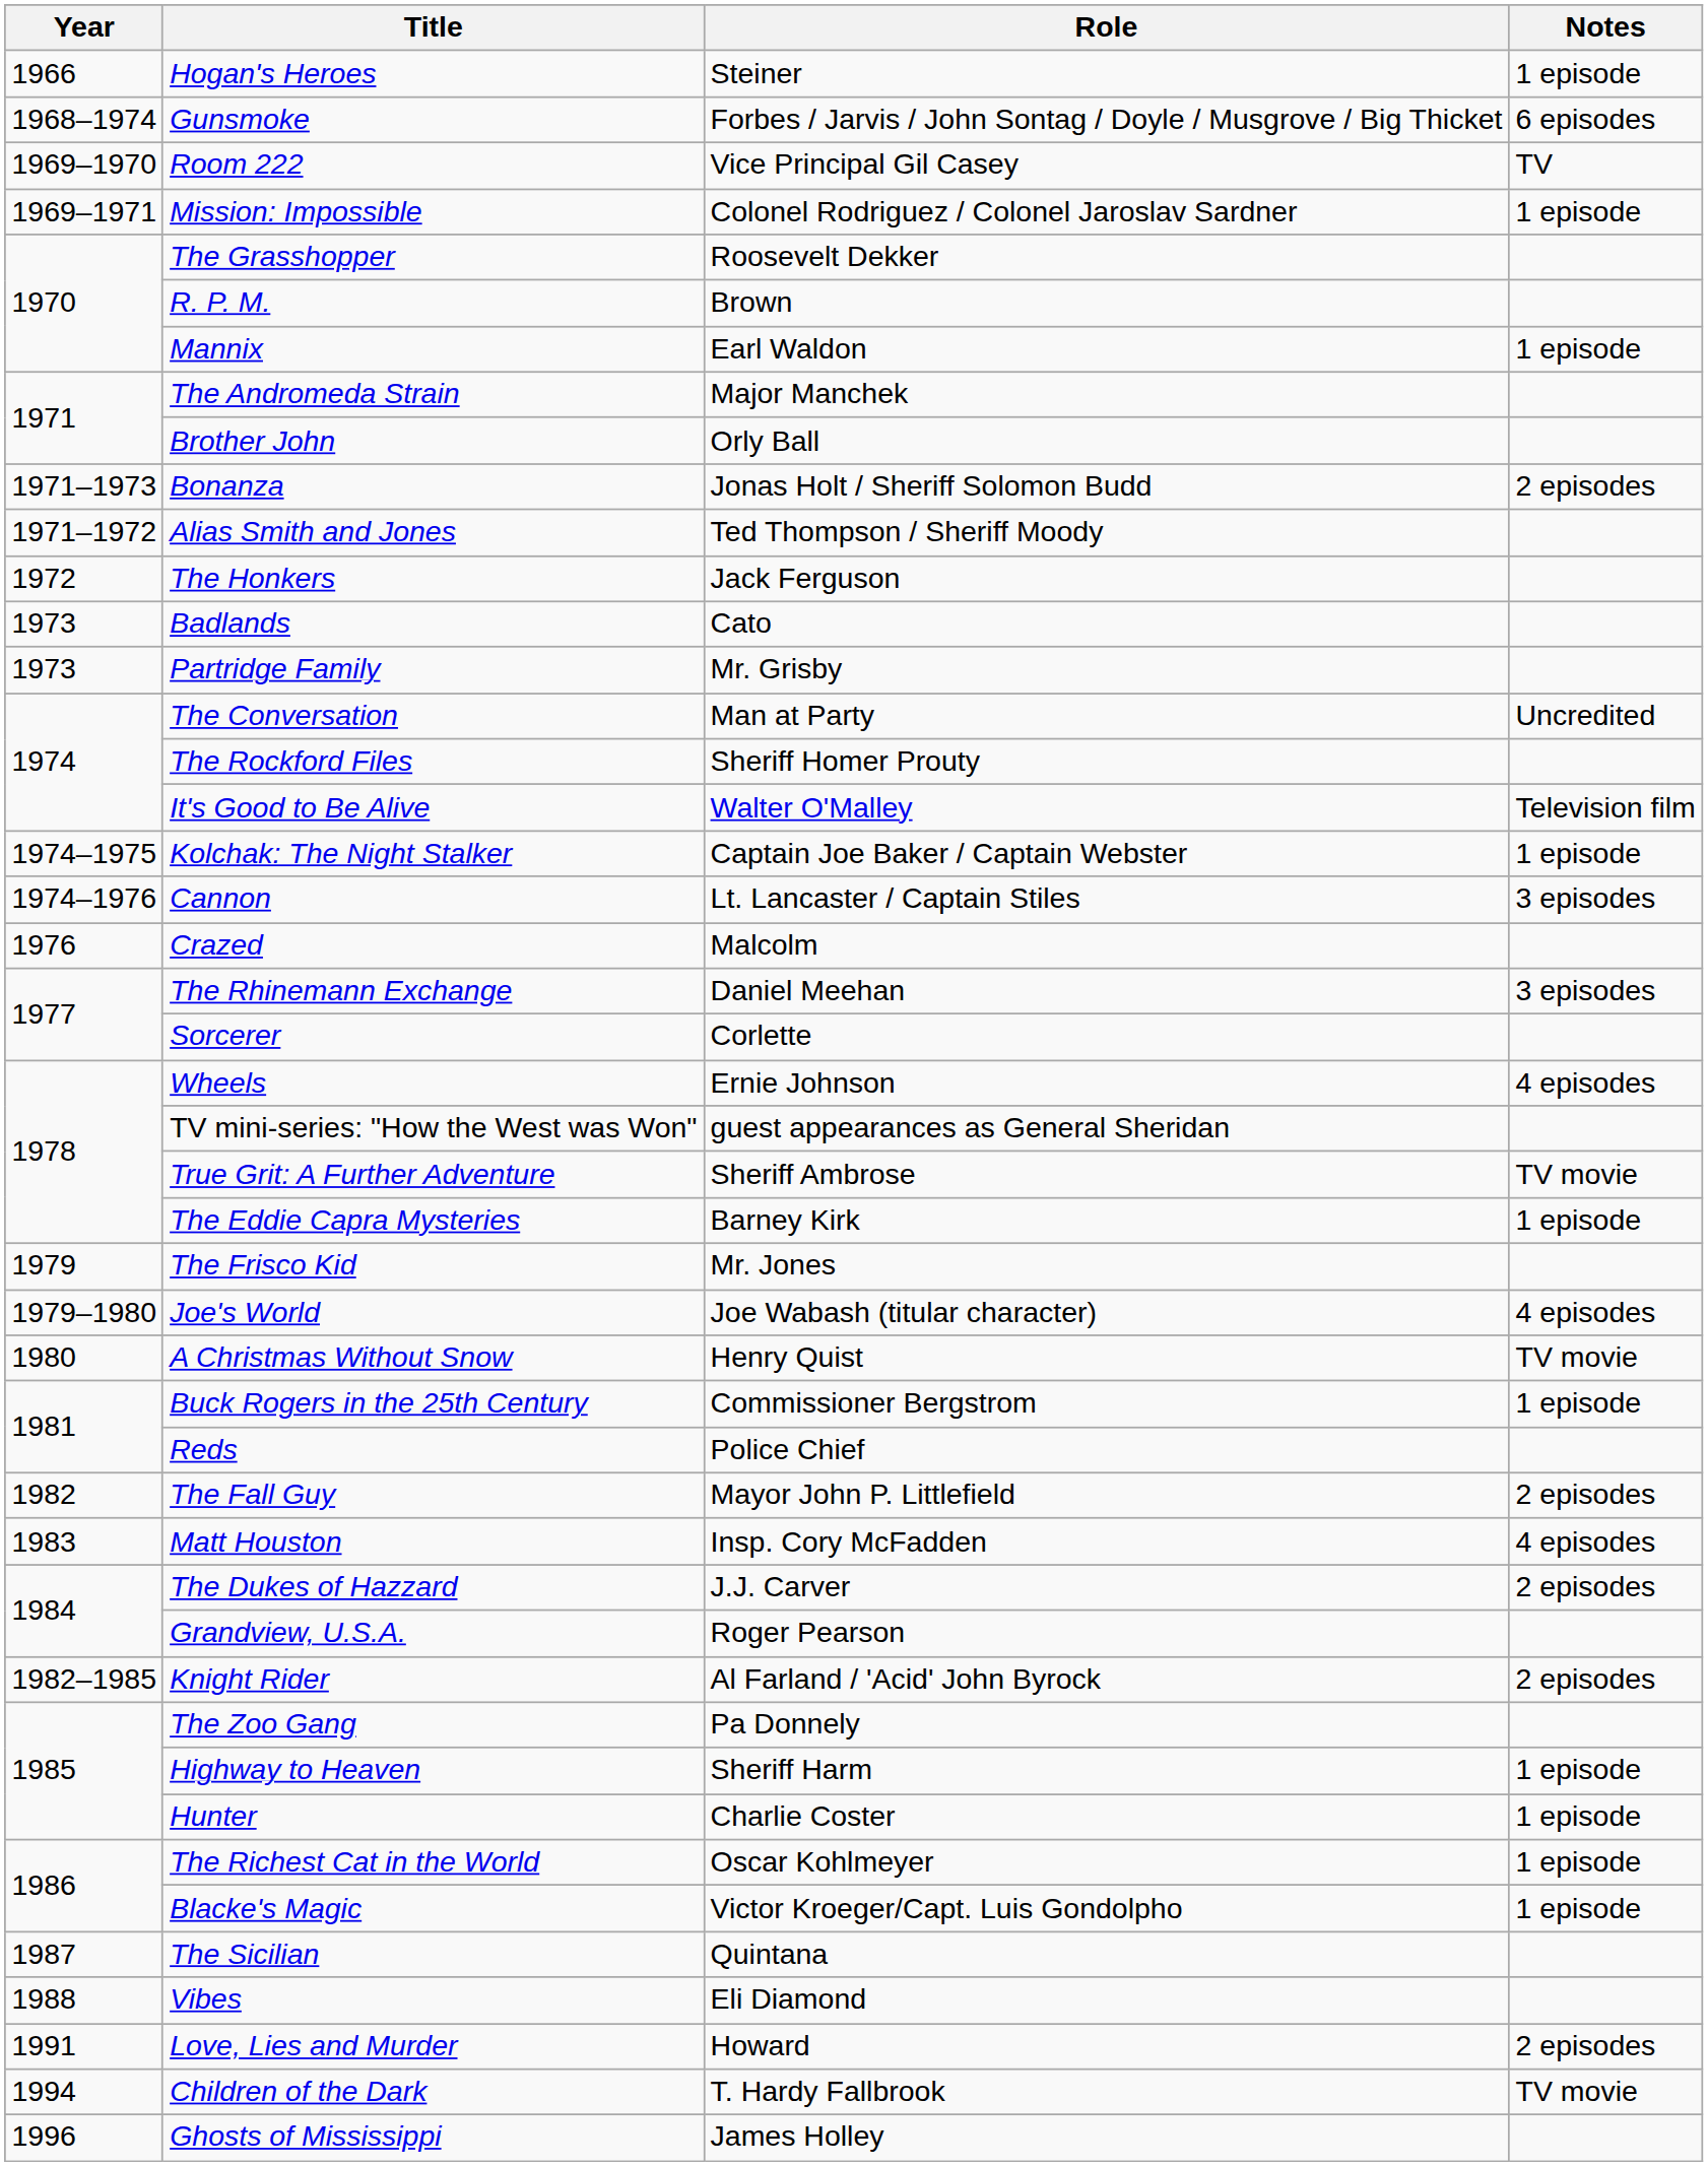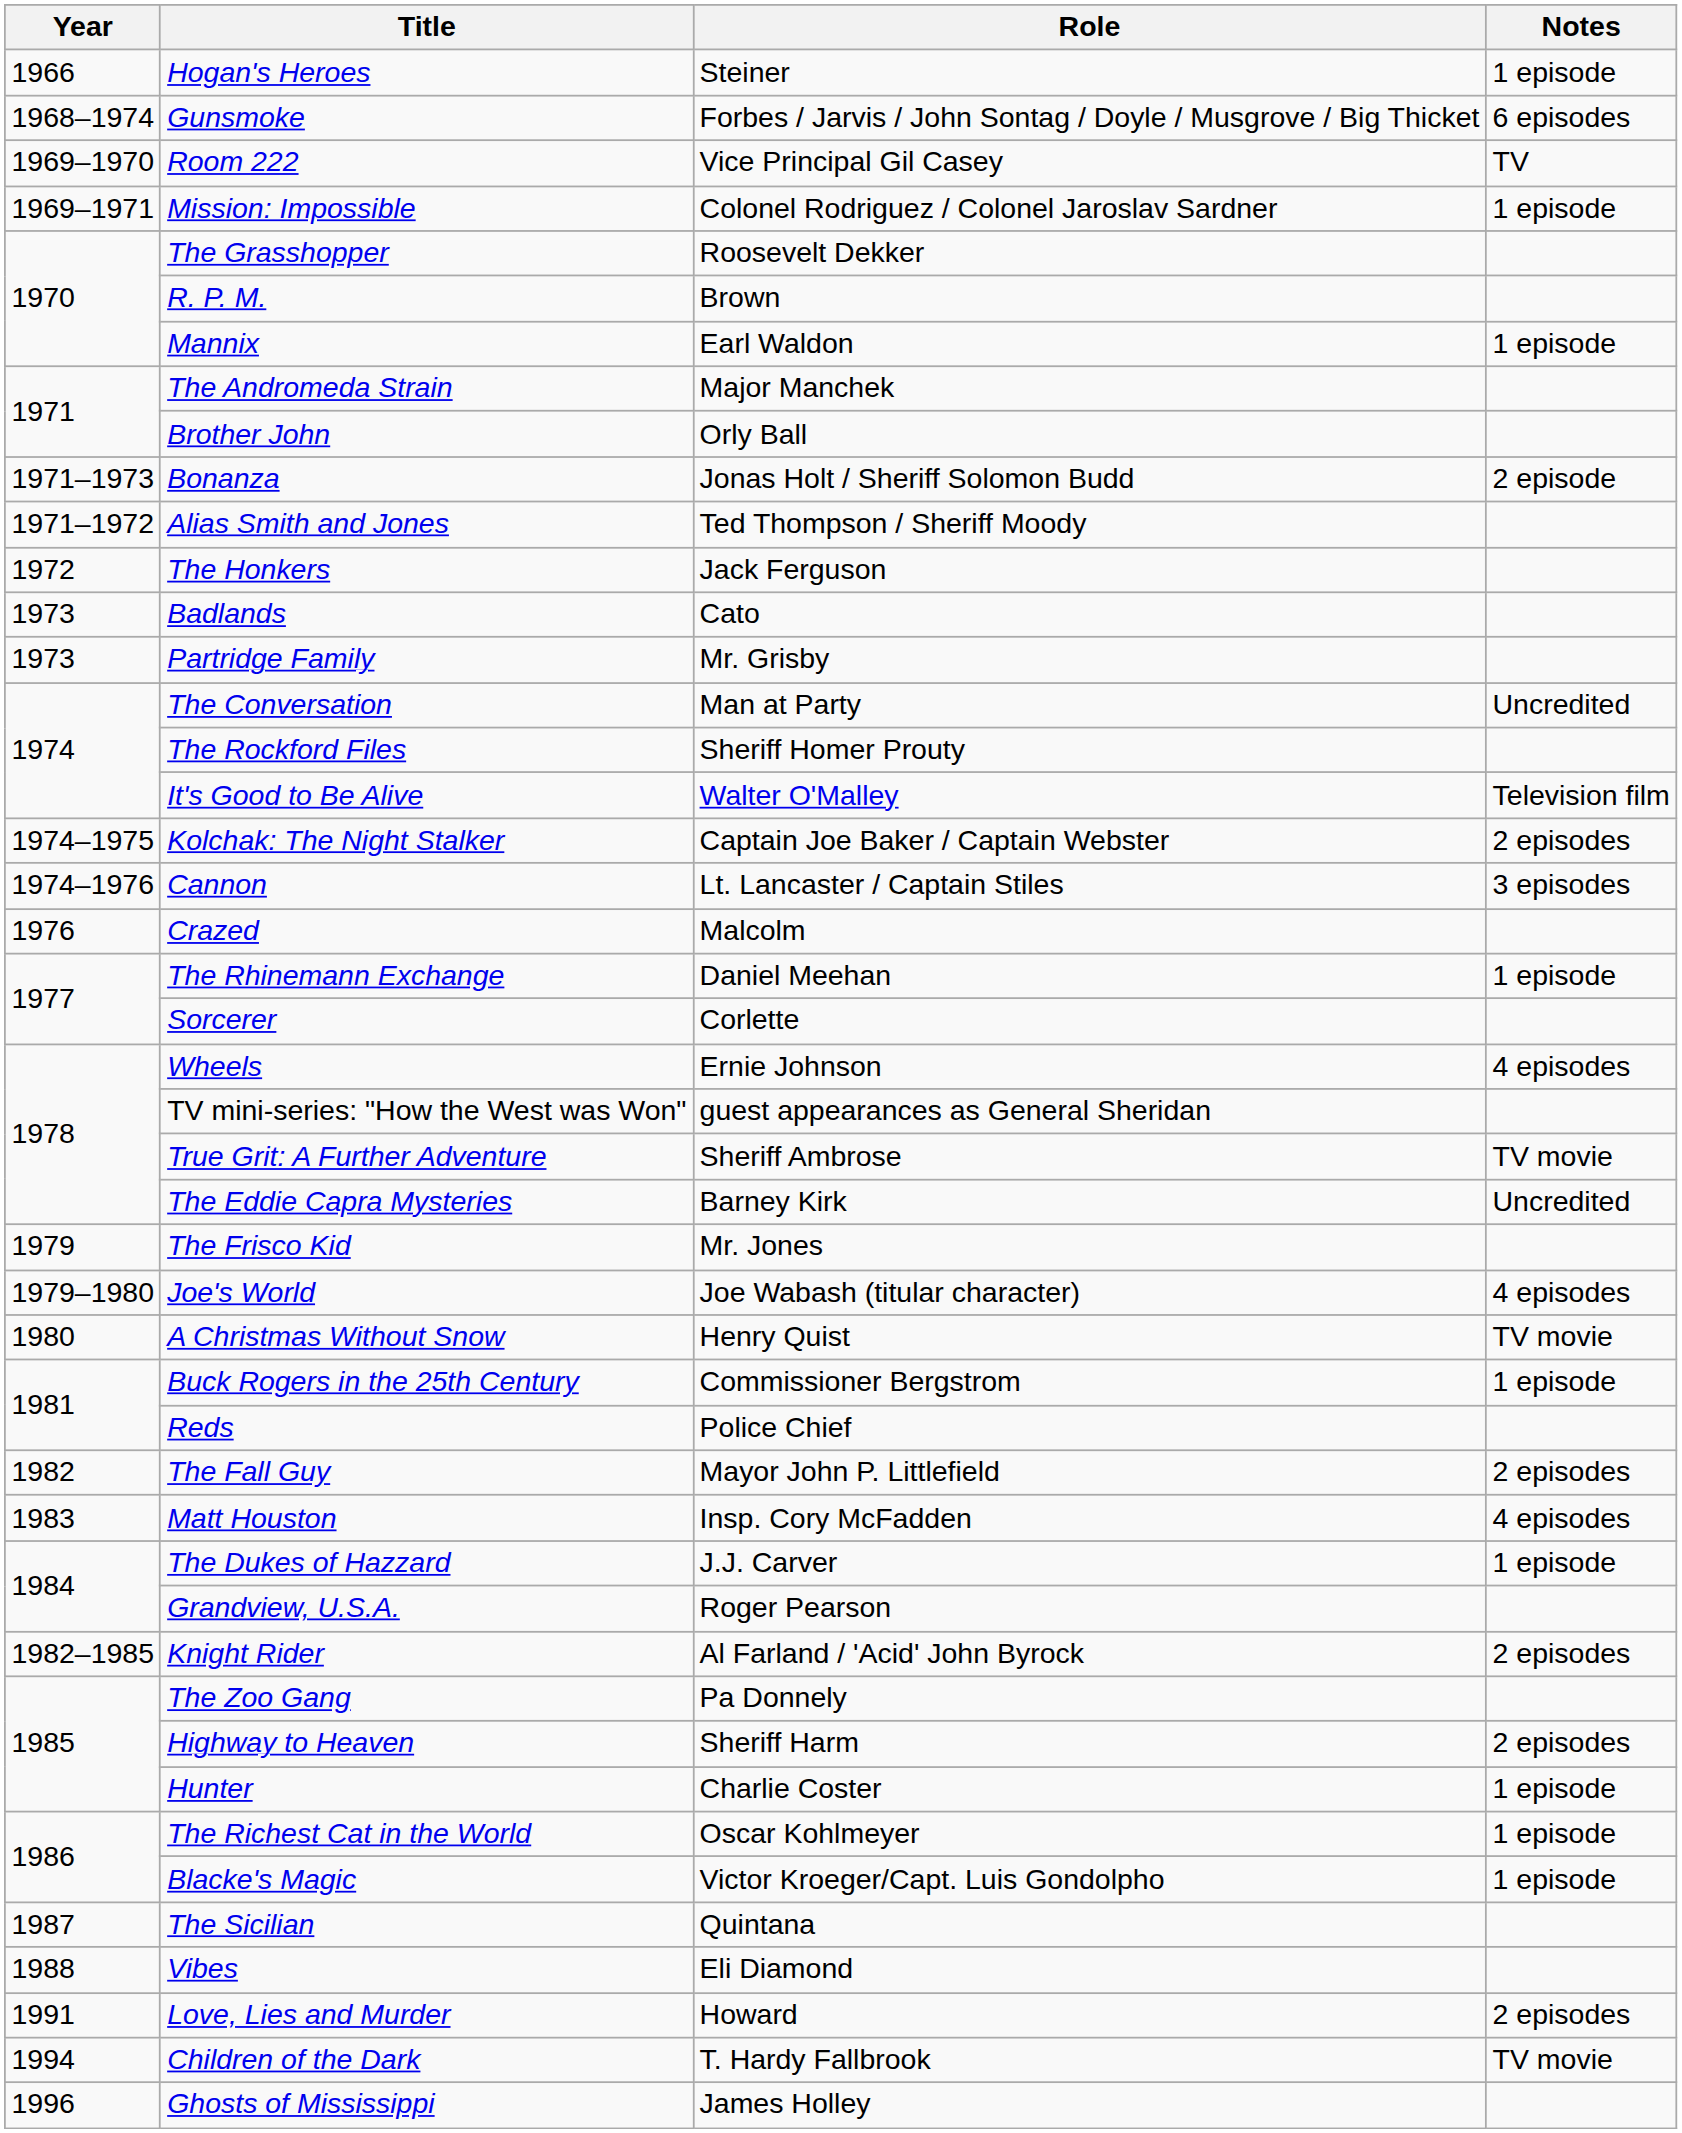Bonanza | Notes: 2 episodes -> 2 episode
Kolchak: The Night Stalker | Notes: 1 episode -> 2 episodes
The Rhinemann Exchange | Notes: 3 episodes -> 1 episode
The Eddie Capra Mysteries | Notes: 1 episode -> Uncredited
The Dukes of Hazzard | Notes: 2 episodes -> 1 episode
Highway to Heaven | Notes: 1 episode -> 2 episodes
